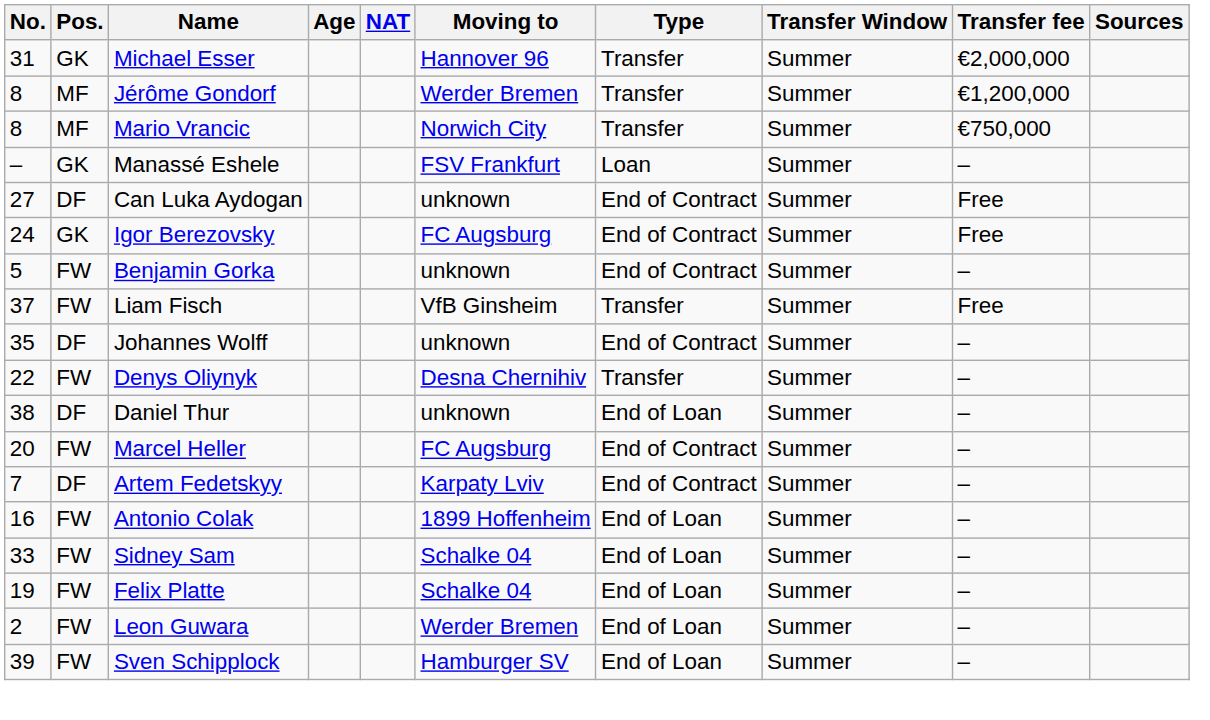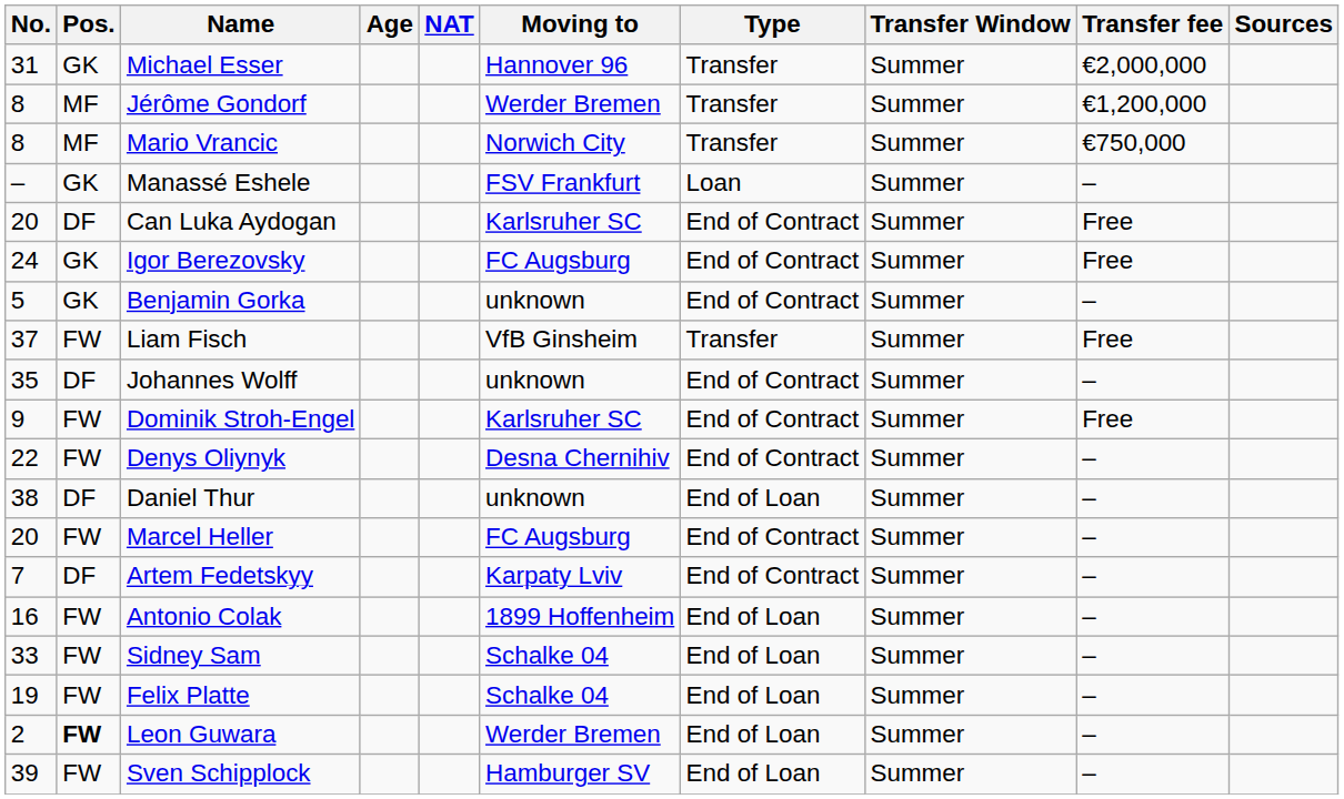Can Luka Aydogan | No.: 27 -> 20
Can Luka Aydogan | Moving to: unknown -> Karlsruher SC
Benjamin Gorka | Pos.: FW -> GK
+ row: 9 | FW | Dominik Stroh-Engel | Karlsruher SC | End of Contract | Summer | Free
Denys Oliynyk | Type: Transfer -> End of Contract
Leon Guwara | Pos.: normal -> bold
